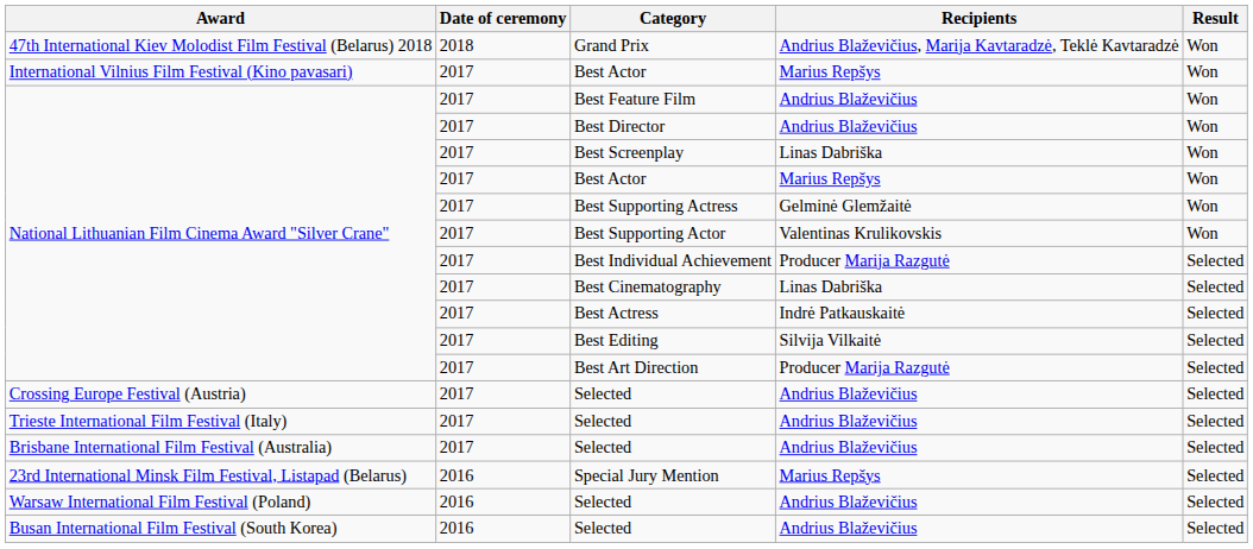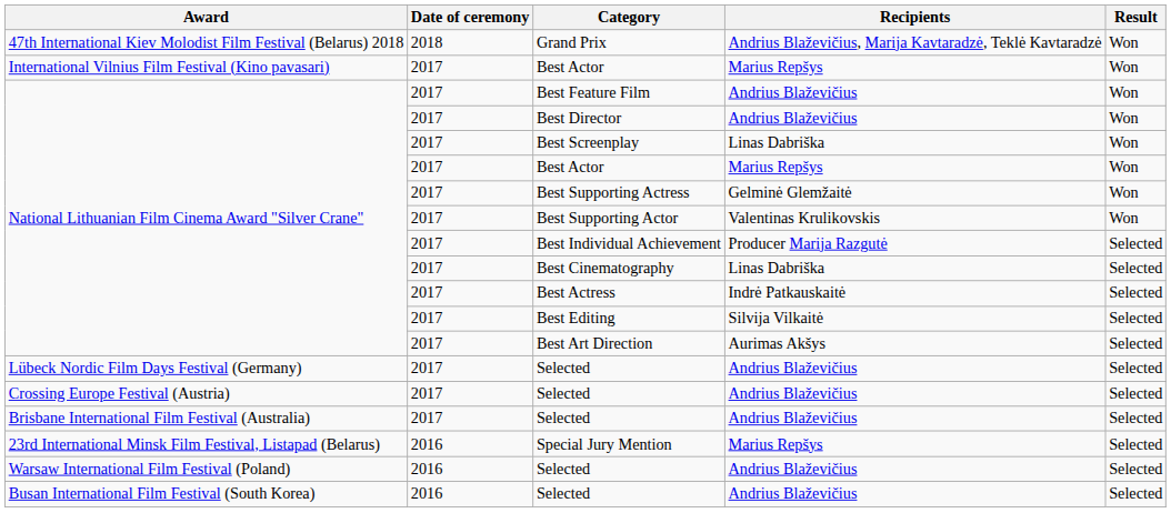Best Art Direction | Recipients: Producer Marija Razgutė -> Aurimas Akšys
+ row: Lübeck Nordic Film Days Festival (Germany) | 2017 | Selected | Andrius Blaževičius | Selected
- row: Trieste International Film Festival (Italy) | 2017 | Selected | Andrius Blaževičius | Selected
